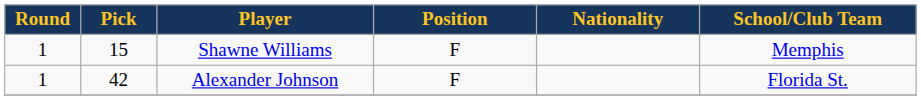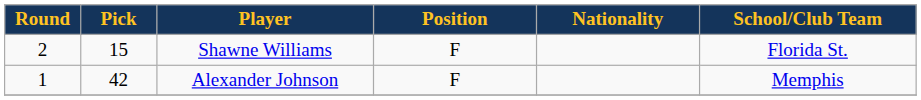Shawne Williams | Round: 1 -> 2
Shawne Williams | School/Club Team: Memphis -> Florida St.
Alexander Johnson | School/Club Team: Florida St. -> Memphis
